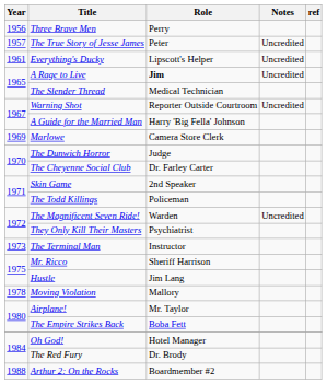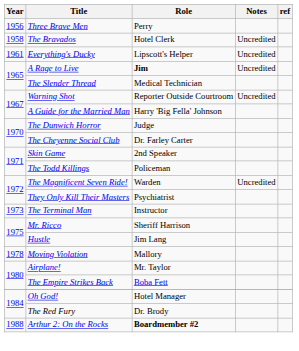- row: 1957 | The True Story of Jesse James | Peter | Uncredited
+ row: 1958 | The Bravados | Hotel Clerk | Uncredited
- row: 1969 | Marlowe | Camera Store Clerk
Arthur 2: On the Rocks | Role: normal -> bold
